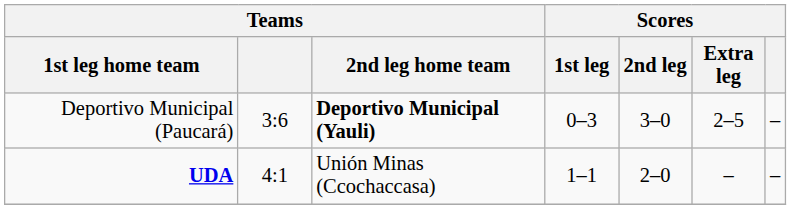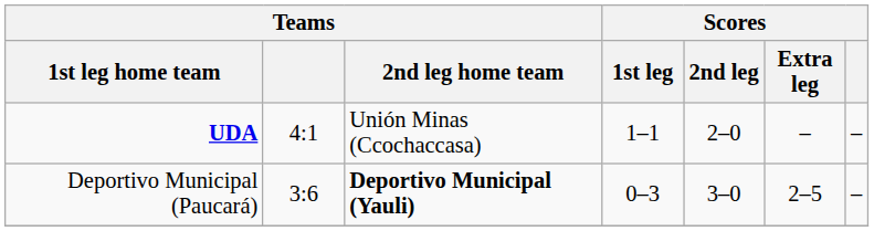rows swapped: Deportivo Municipal (Paucará) <-> UDA
